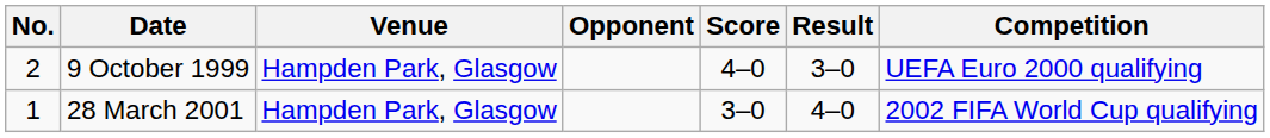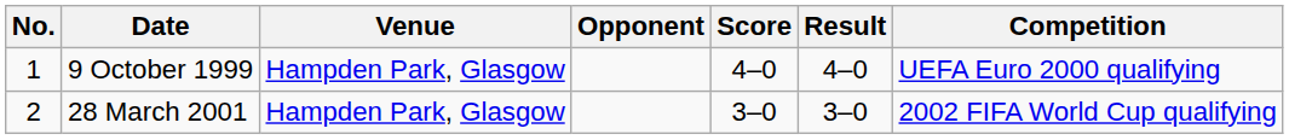9 October 1999 | No.: 2 -> 1
9 October 1999 | Result: 3–0 -> 4–0
28 March 2001 | No.: 1 -> 2
28 March 2001 | Result: 4–0 -> 3–0
